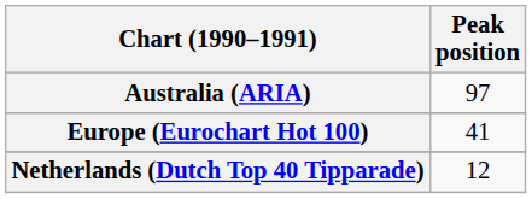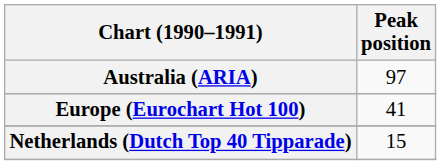Netherlands (Dutch Top 40 Tipparade) | Peak position: 12 -> 15
